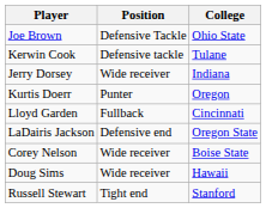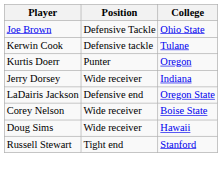rows swapped: Kurtis Doerr <-> Jerry Dorsey
- row: Lloyd Garden | Fullback | Cincinnati
